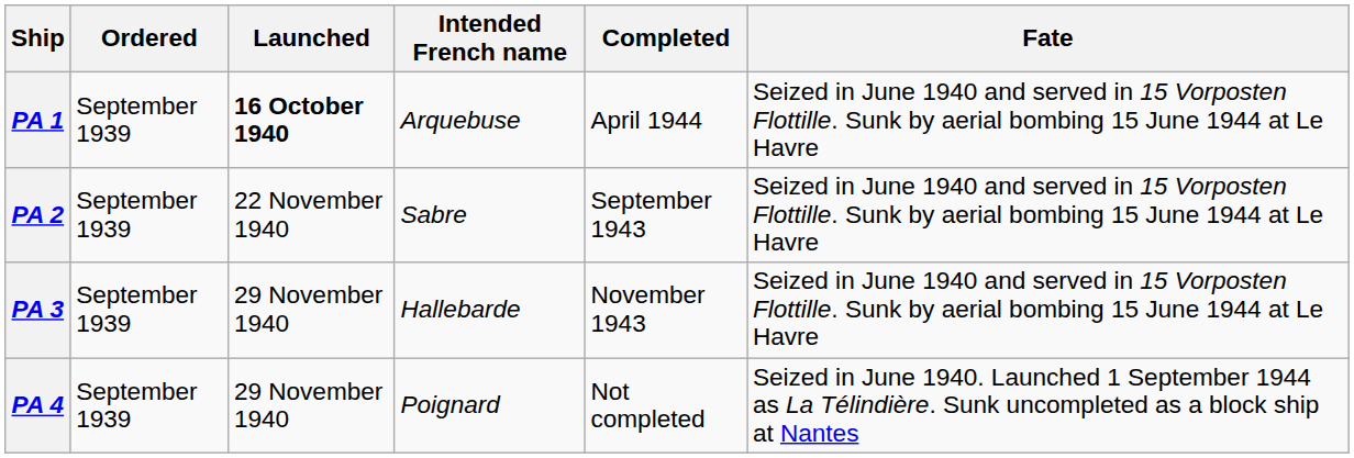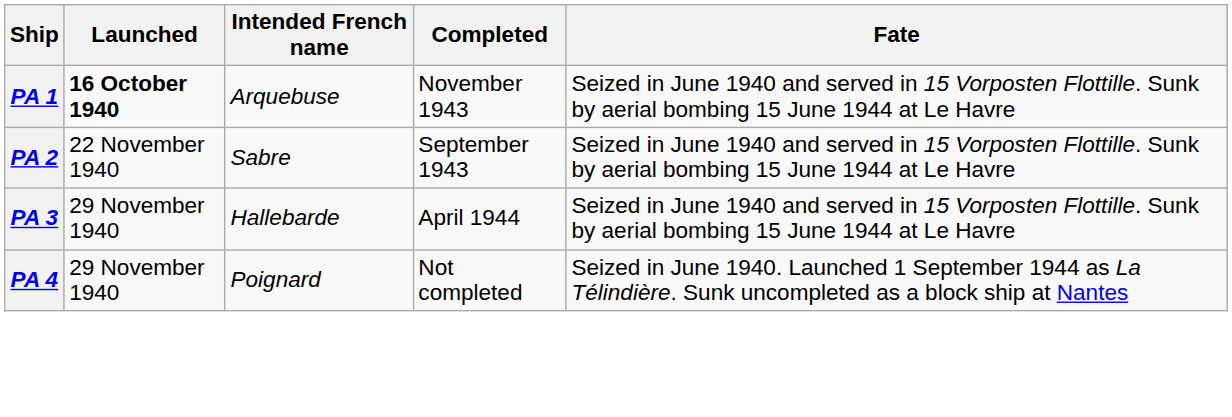- column: Ordered | September 1939 | September 1939 | September 1939 | September 1939
PA 1 | Completed: April 1944 -> November 1943
PA 3 | Completed: November 1943 -> April 1944
